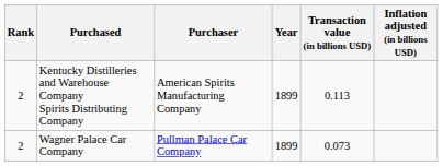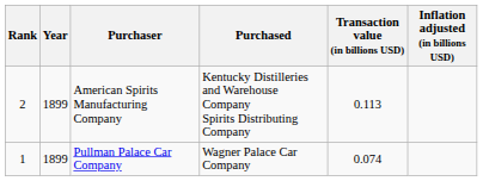columns swapped: Year <-> Purchased
Pullman Palace Car Company | Rank: 2 -> 1
Pullman Palace Car Company | Transaction value (in billions USD): 0.073 -> 0.074
